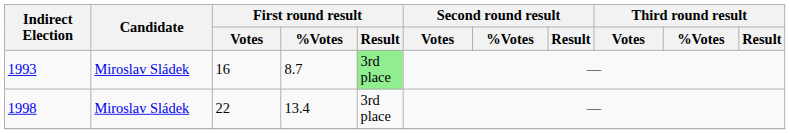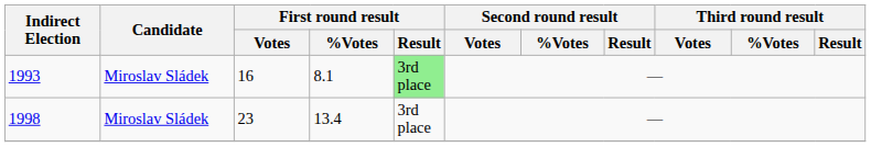1993 | First round result / %Votes: 8.7 -> 8.1
1998 | First round result / Votes: 22 -> 23
